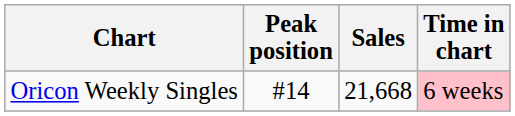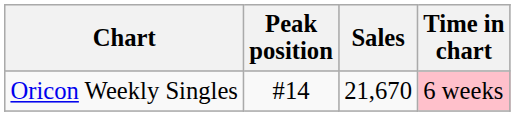Oricon Weekly Singles | Sales: 21,668 -> 21,670
